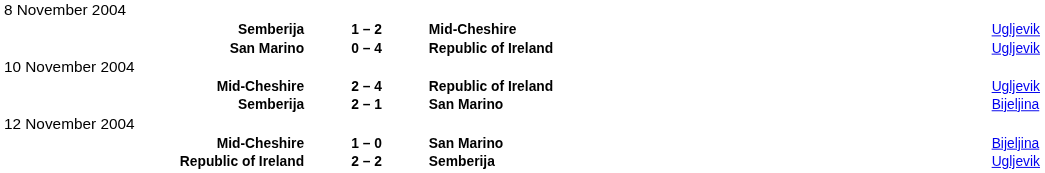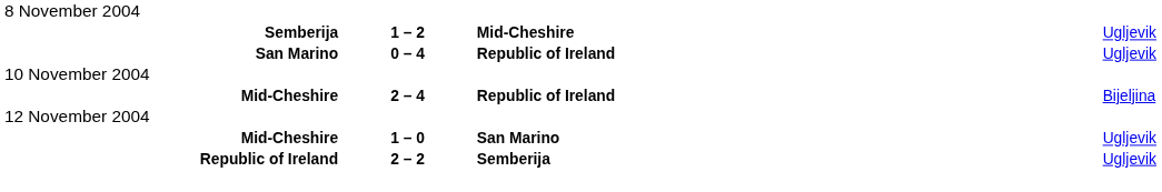Mid-Cheshire / 2 – 4 | column 4: Ugljevik -> Bijeljina
- row: Semberija | 2 – 1 | San Marino | Bijeljina
Mid-Cheshire / 1 – 0 | column 4: Bijeljina -> Ugljevik
